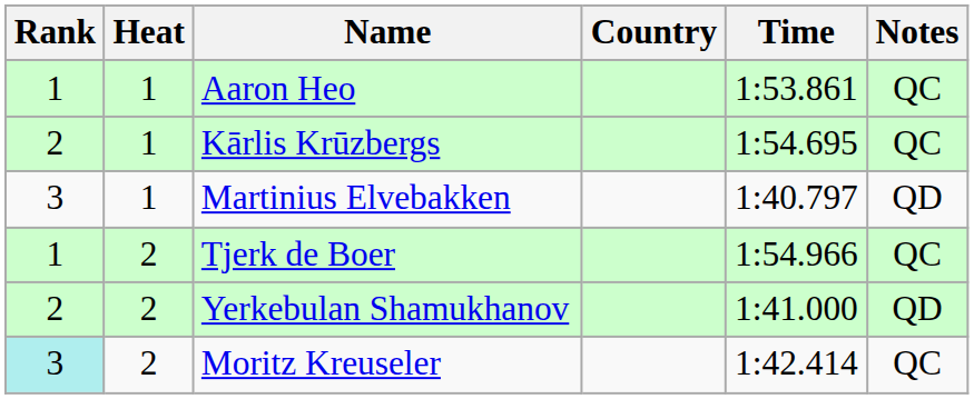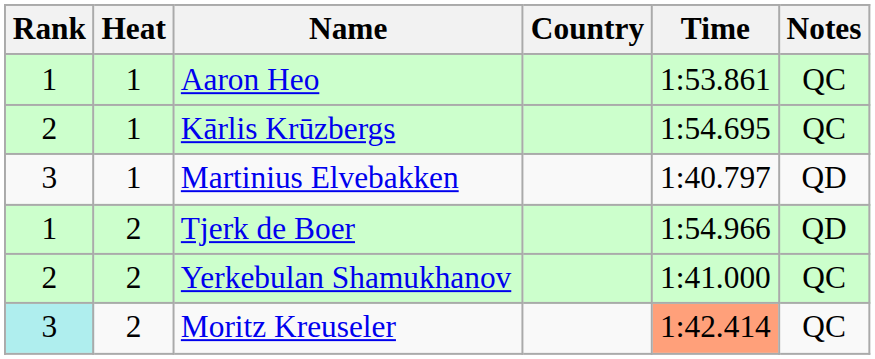Tjerk de Boer | Notes: QC -> QD
Yerkebulan Shamukhanov | Notes: QD -> QC
Moritz Kreuseler | Time: no background -> lightsalmon background
